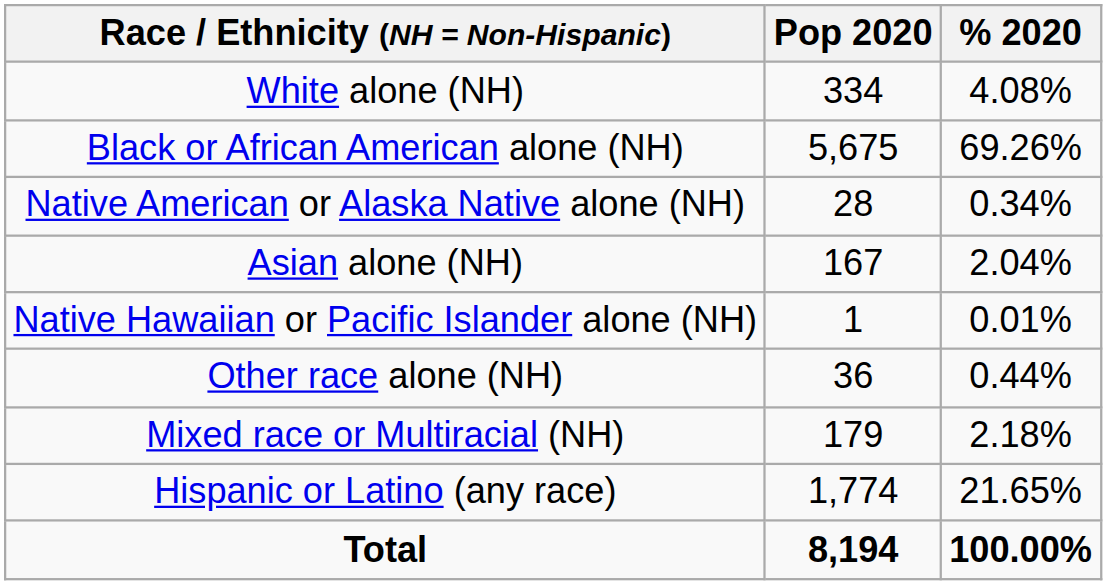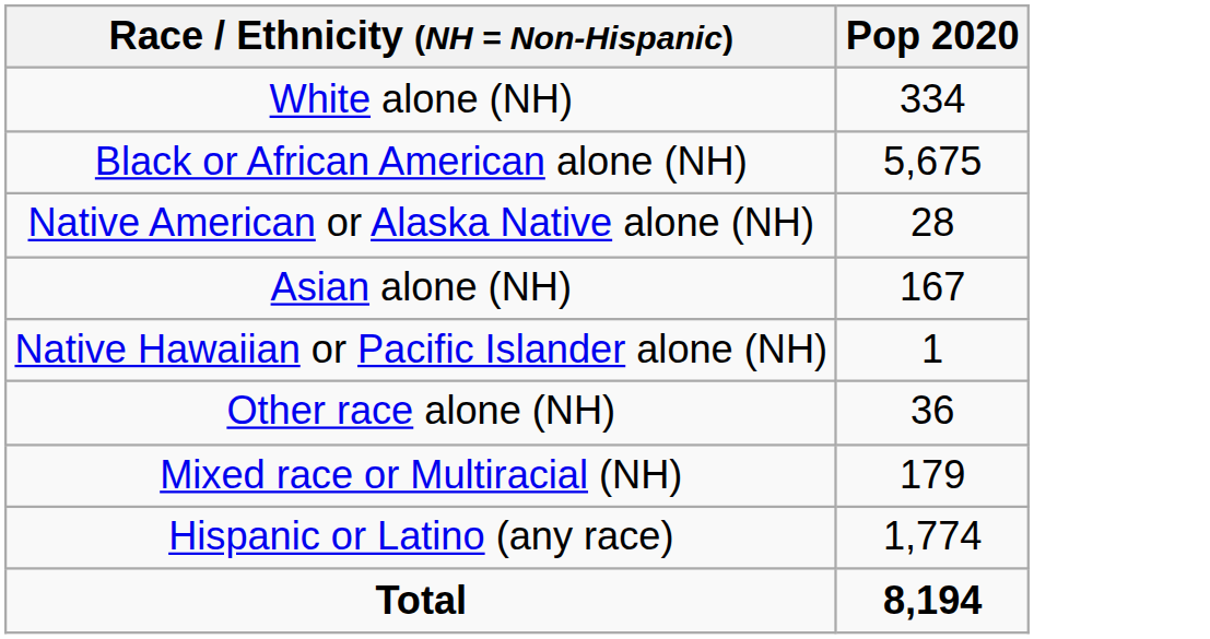- column: % 2020 | 4.08% | 69.26% | 0.34% | 2.04% | 0.01% | 0.44% | 2.18% | 21.65% | 100.00%
